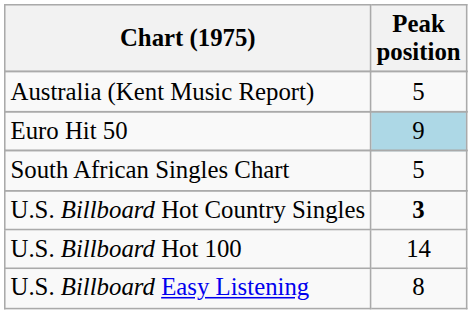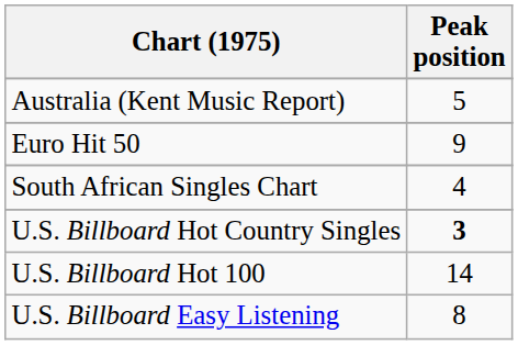Euro Hit 50 | Peak position: lightblue background -> no background
South African Singles Chart | Peak position: 5 -> 4
